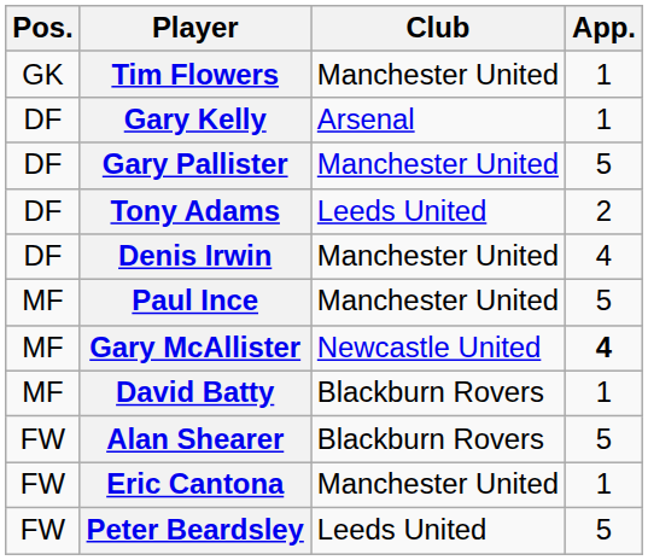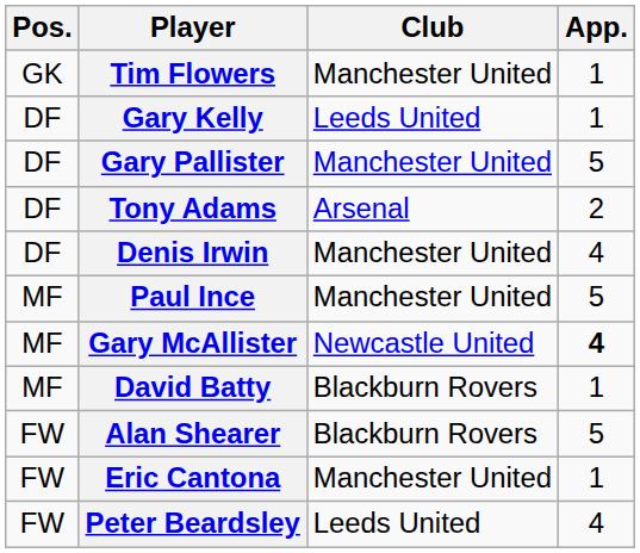Gary Kelly | Club: Arsenal -> Leeds United
Tony Adams | Club: Leeds United -> Arsenal
Peter Beardsley | App.: 5 -> 4
